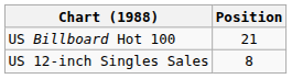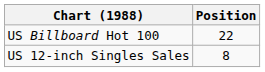US Billboard Hot 100 | Position: 21 -> 22
